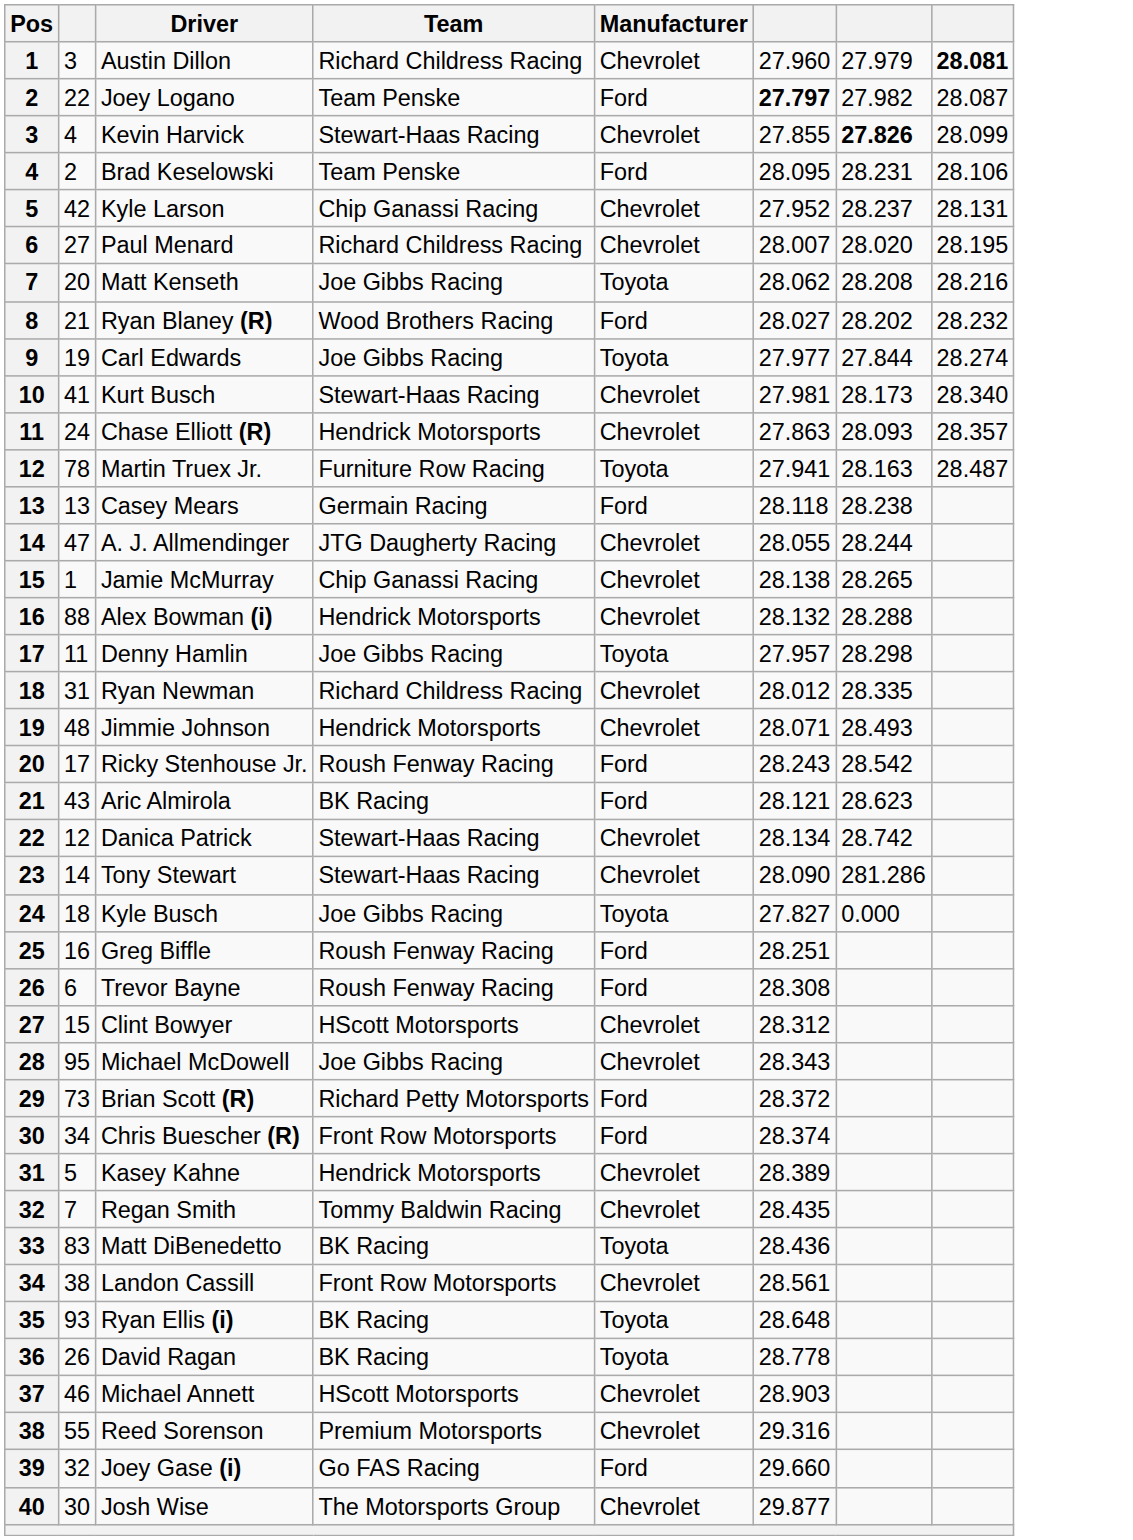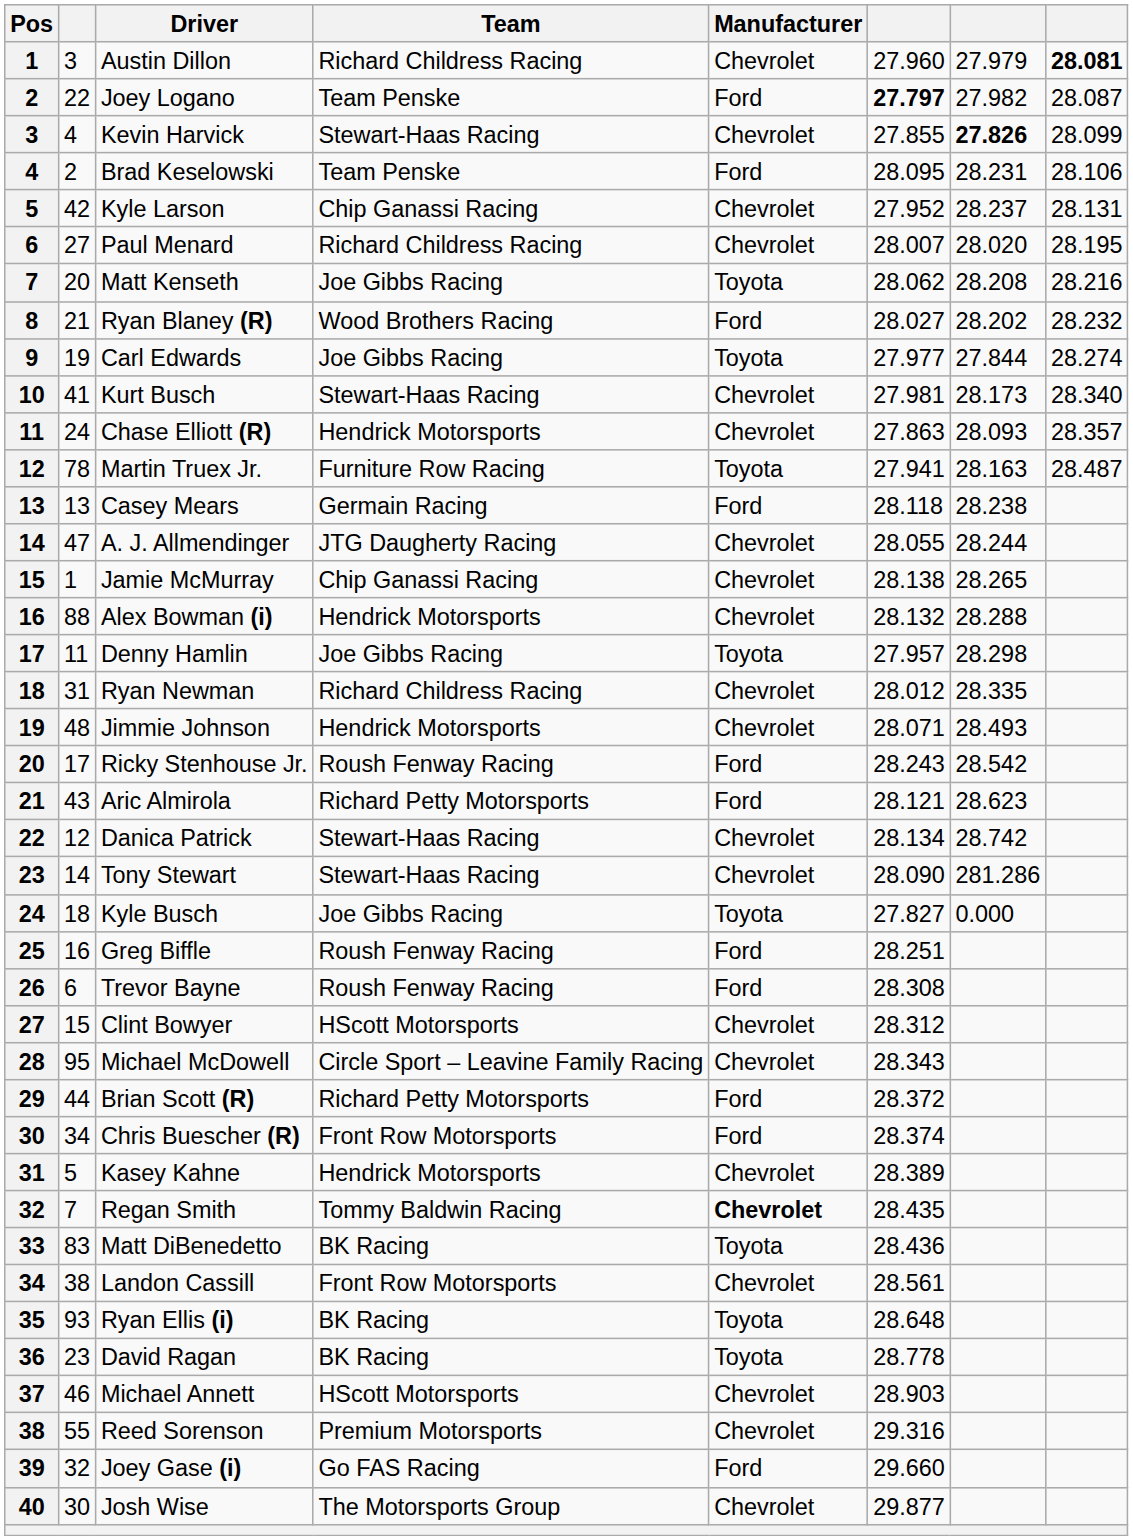Aric Almirola | Team: BK Racing -> Richard Petty Motorsports
Michael McDowell | Team: Joe Gibbs Racing -> Circle Sport – Leavine Family Racing
Brian Scott (R) | column 2: 73 -> 44
Regan Smith | Manufacturer: normal -> bold
David Ragan | column 2: 26 -> 23
